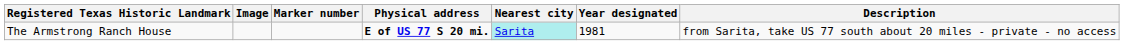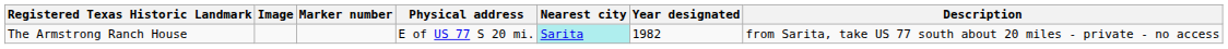The Armstrong Ranch House | Physical address: bold -> normal
The Armstrong Ranch House | Year designated: 1981 -> 1982
